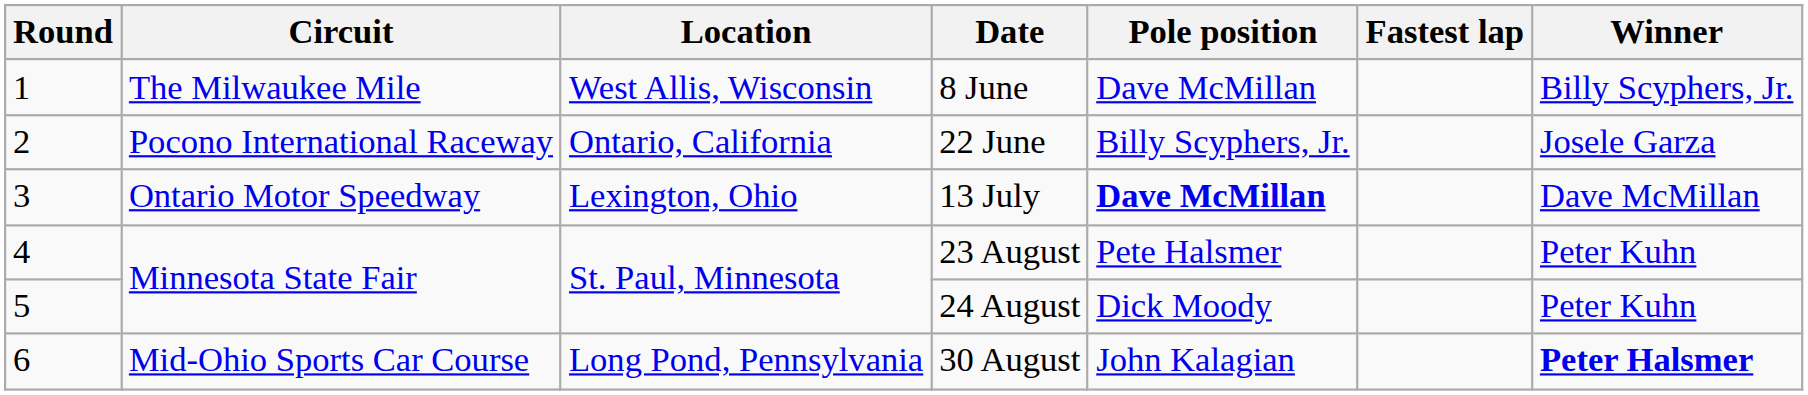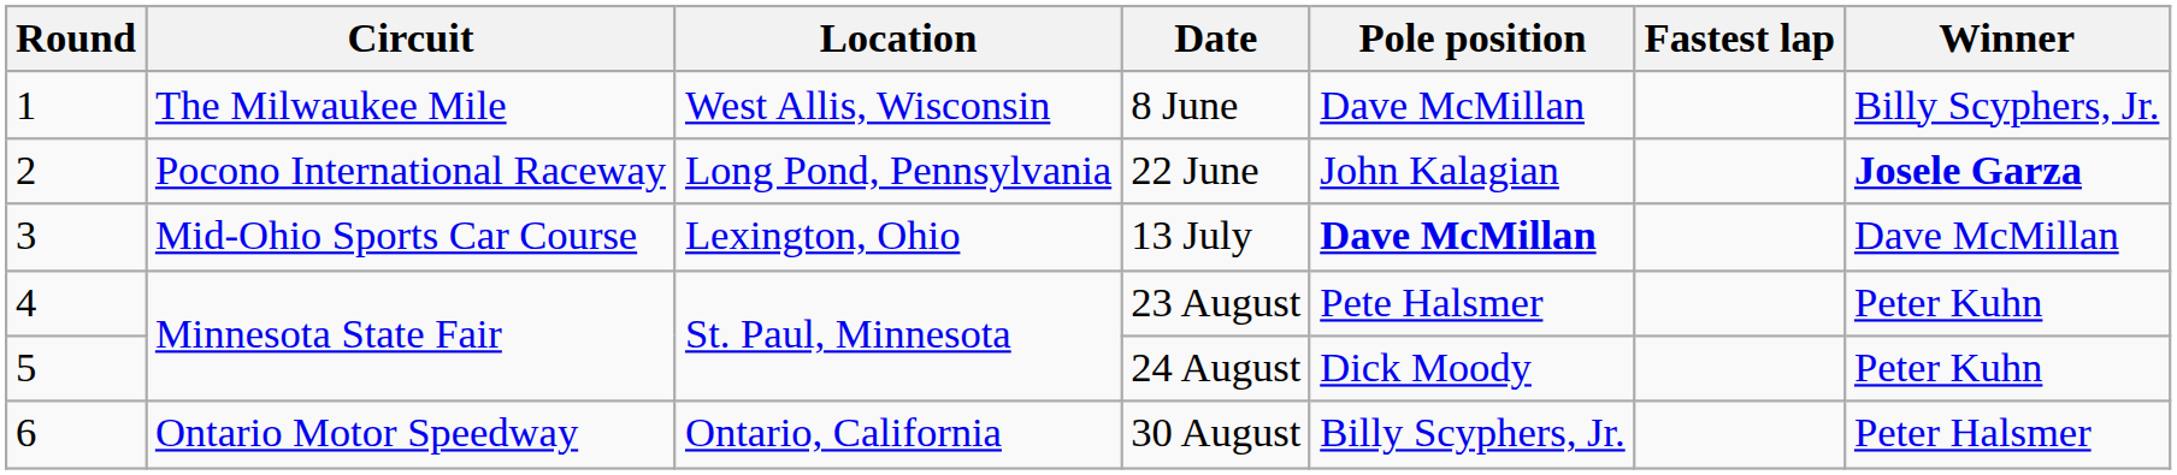22 June | Location: Ontario, California -> Long Pond, Pennsylvania
22 June | Pole position: Billy Scyphers, Jr. -> John Kalagian
22 June | Winner: normal -> bold
13 July | Circuit: Ontario Motor Speedway -> Mid-Ohio Sports Car Course
30 August | Circuit: Mid-Ohio Sports Car Course -> Ontario Motor Speedway
30 August | Location: Long Pond, Pennsylvania -> Ontario, California
30 August | Pole position: John Kalagian -> Billy Scyphers, Jr.
30 August | Winner: bold -> normal
